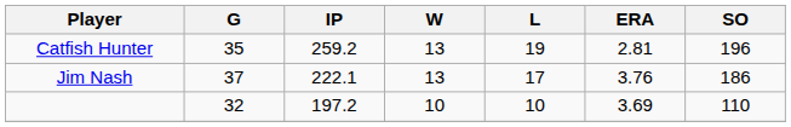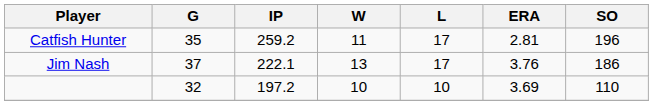Catfish Hunter | W: 13 -> 11
Catfish Hunter | L: 19 -> 17
